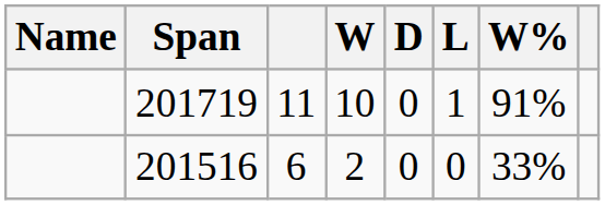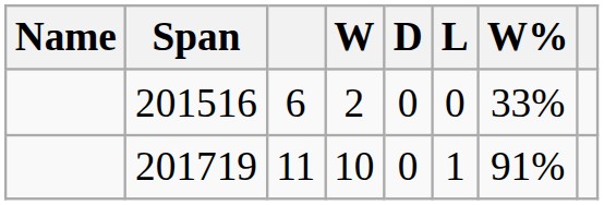rows swapped: 201516 <-> 201719
